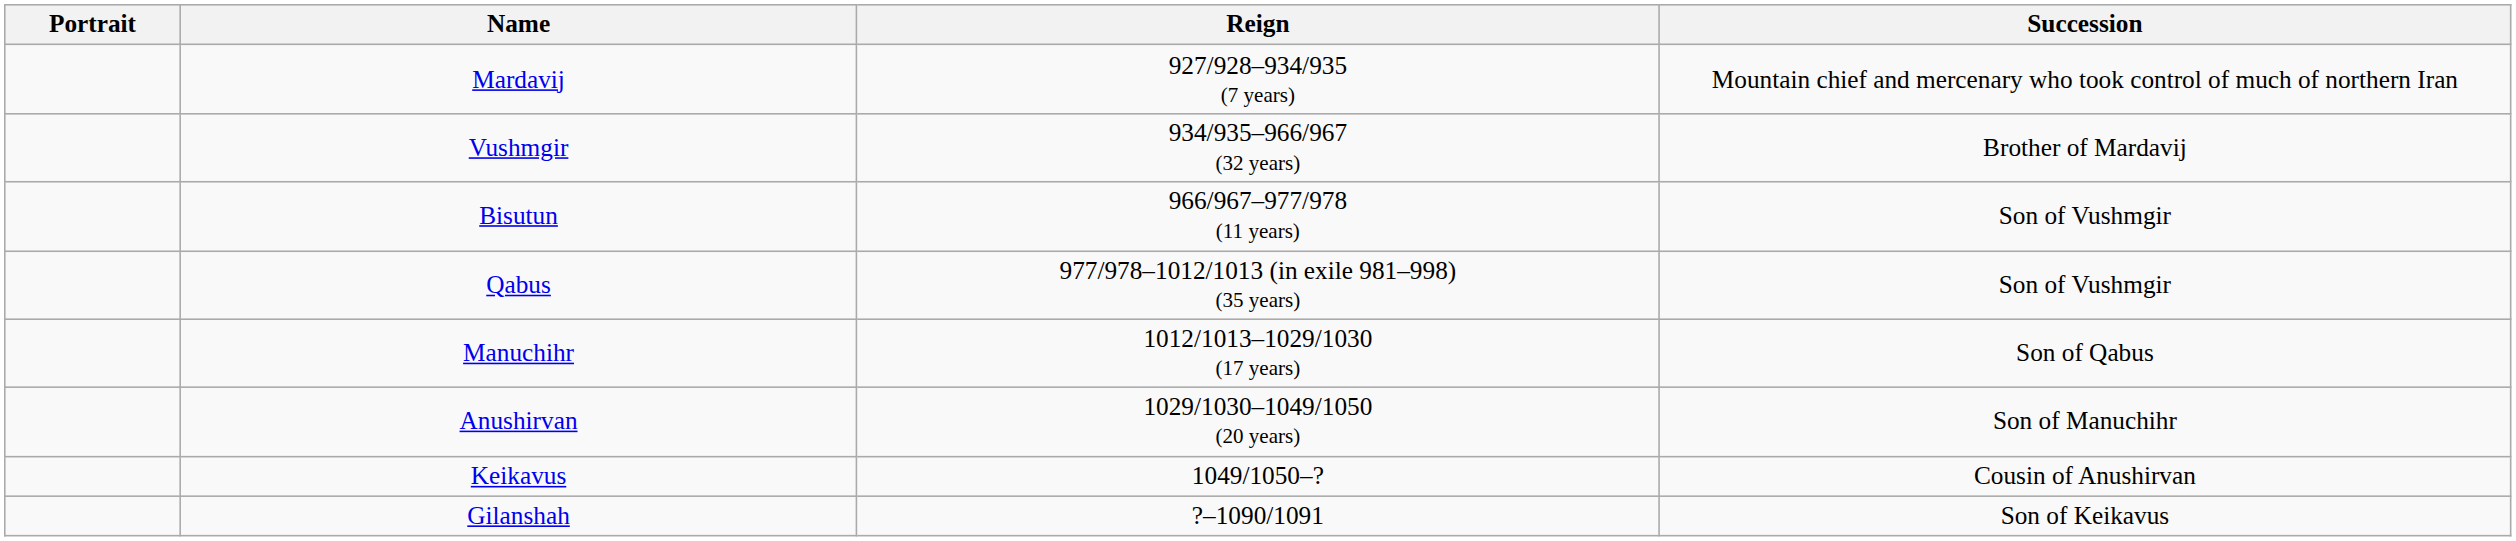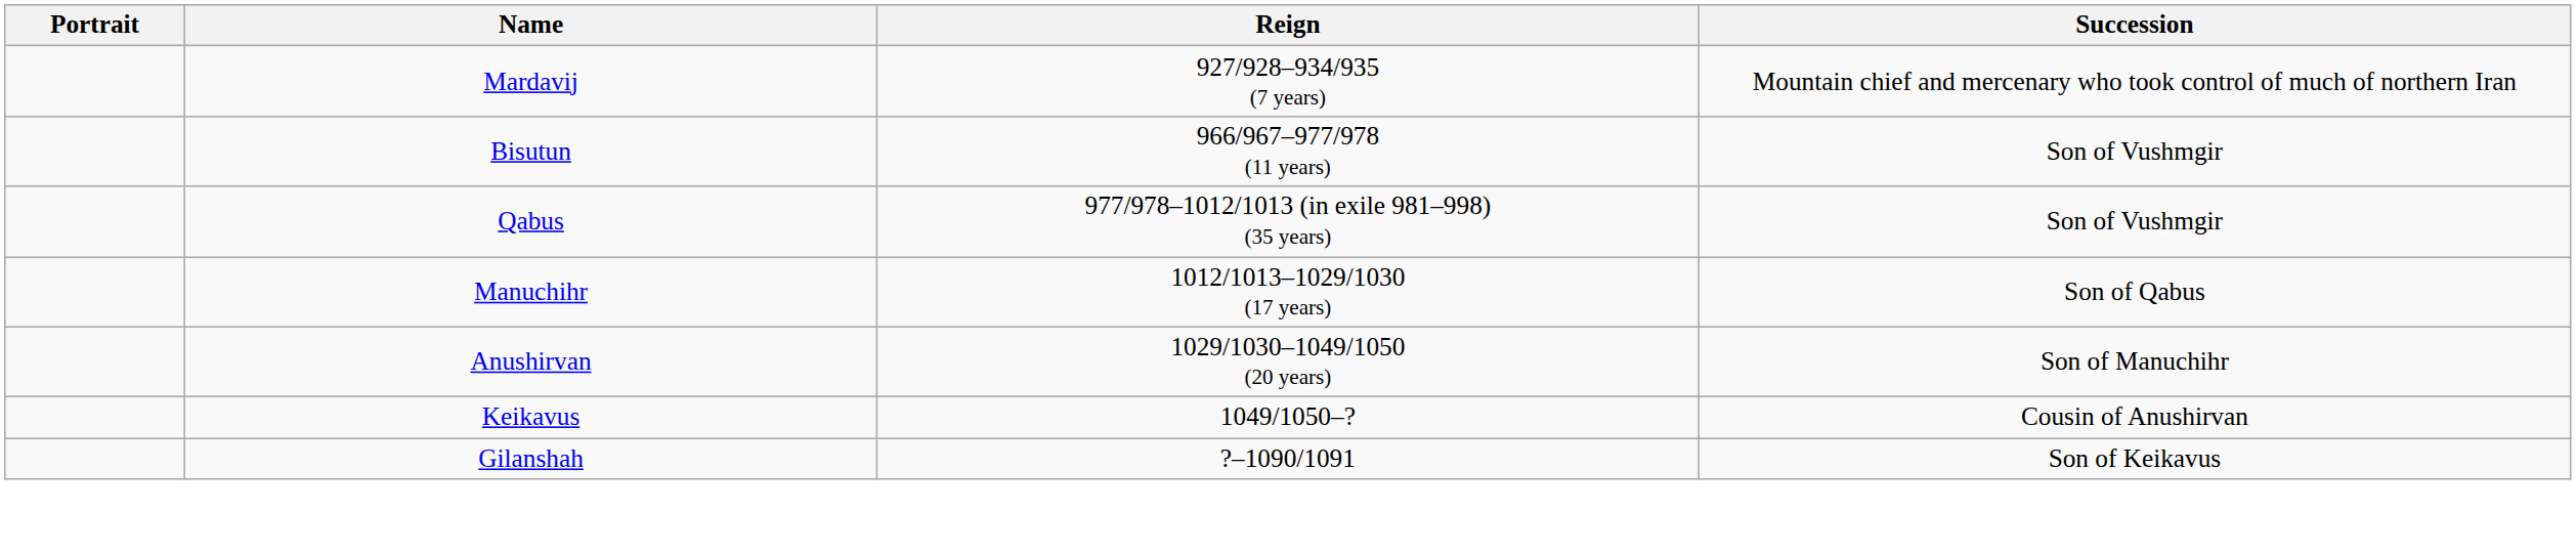- row: Vushmgir | 934/935–966/967 (32 years) | Brother of Mardavij
